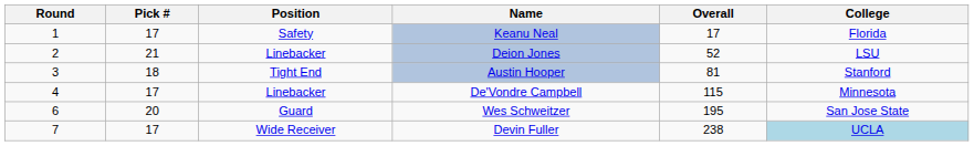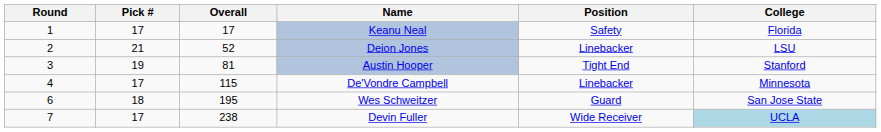columns swapped: Overall <-> Position
Austin Hooper | Pick #: 18 -> 19
Wes Schweitzer | Pick #: 20 -> 18
